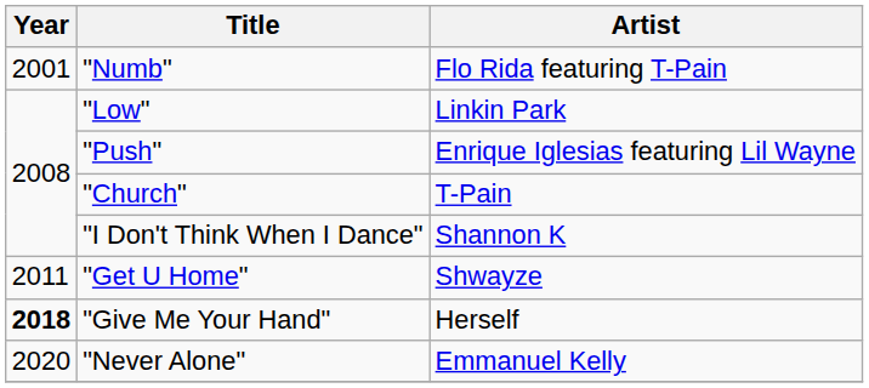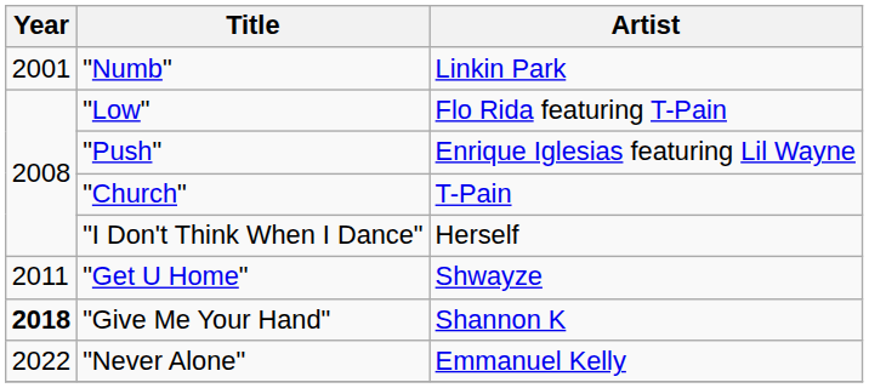"Numb" | Artist: Flo Rida featuring T-Pain -> Linkin Park
"Low" | Artist: Linkin Park -> Flo Rida featuring T-Pain
"I Don't Think When I Dance" | Artist: Shannon K -> Herself
"Give Me Your Hand" | Artist: Herself -> Shannon K
"Never Alone" | Year: 2020 -> 2022
